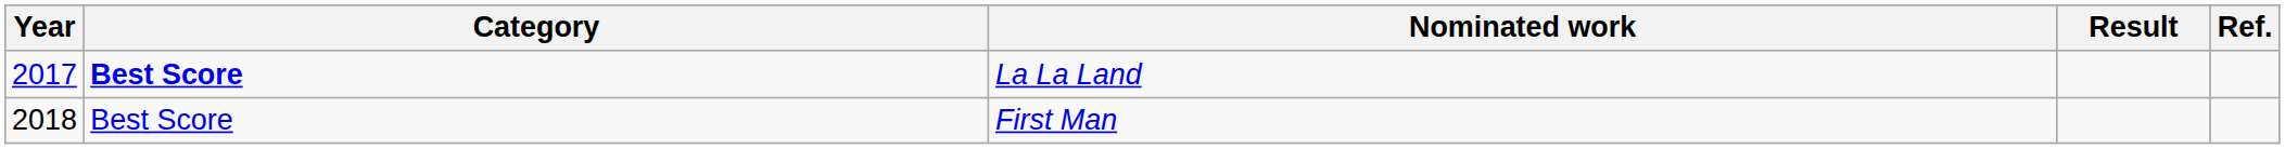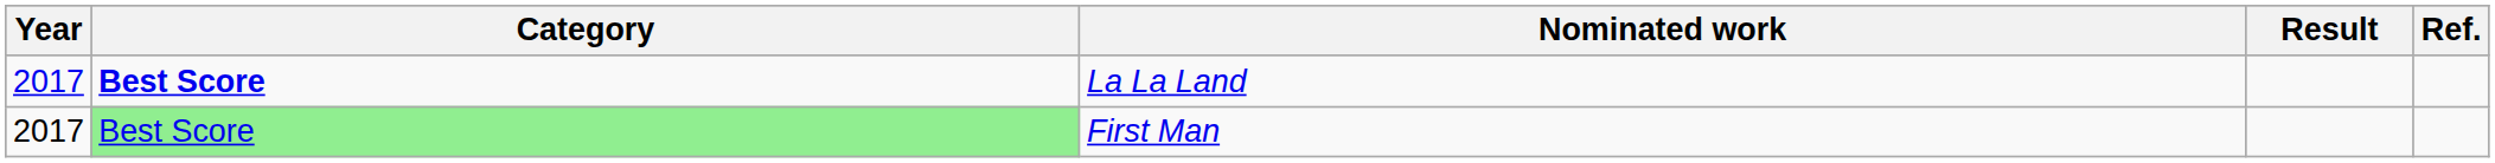First Man | Year: 2018 -> 2017
First Man | Category: no background -> lightgreen background
